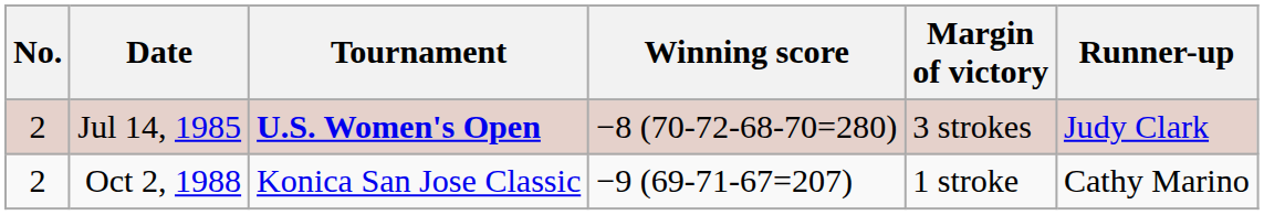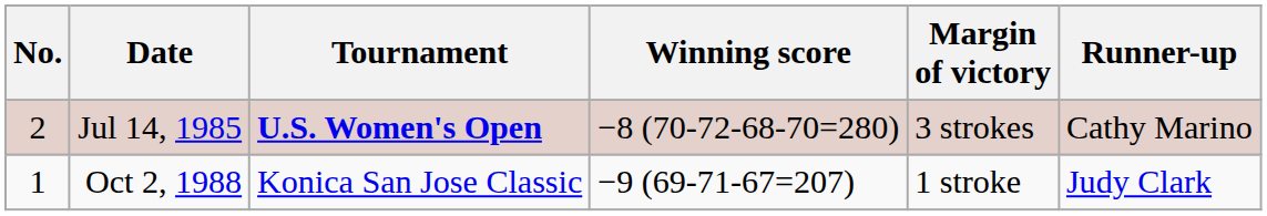Jul 14, 1985 | Runner-up: Judy Clark -> Cathy Marino
Oct 2, 1988 | No.: 2 -> 1
Oct 2, 1988 | Runner-up: Cathy Marino -> Judy Clark
